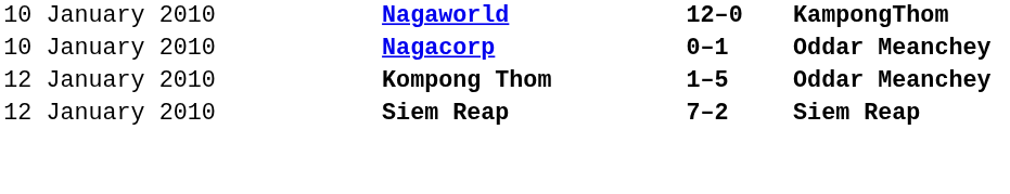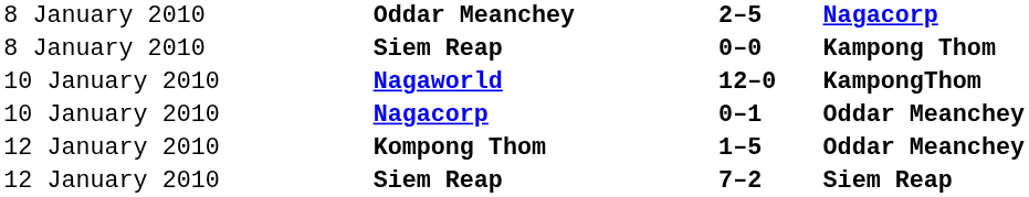+ row: 8 January 2010 | Oddar Meanchey | 2–5 | Nagacorp
+ row: 8 January 2010 | Siem Reap | 0–0 | Kampong Thom
